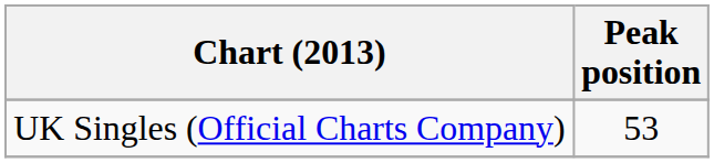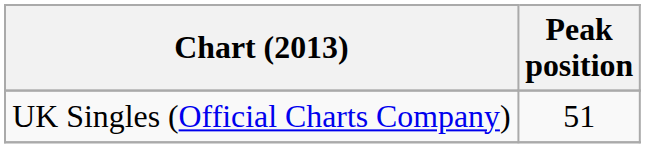UK Singles (Official Charts Company) | Peak position: 53 -> 51
